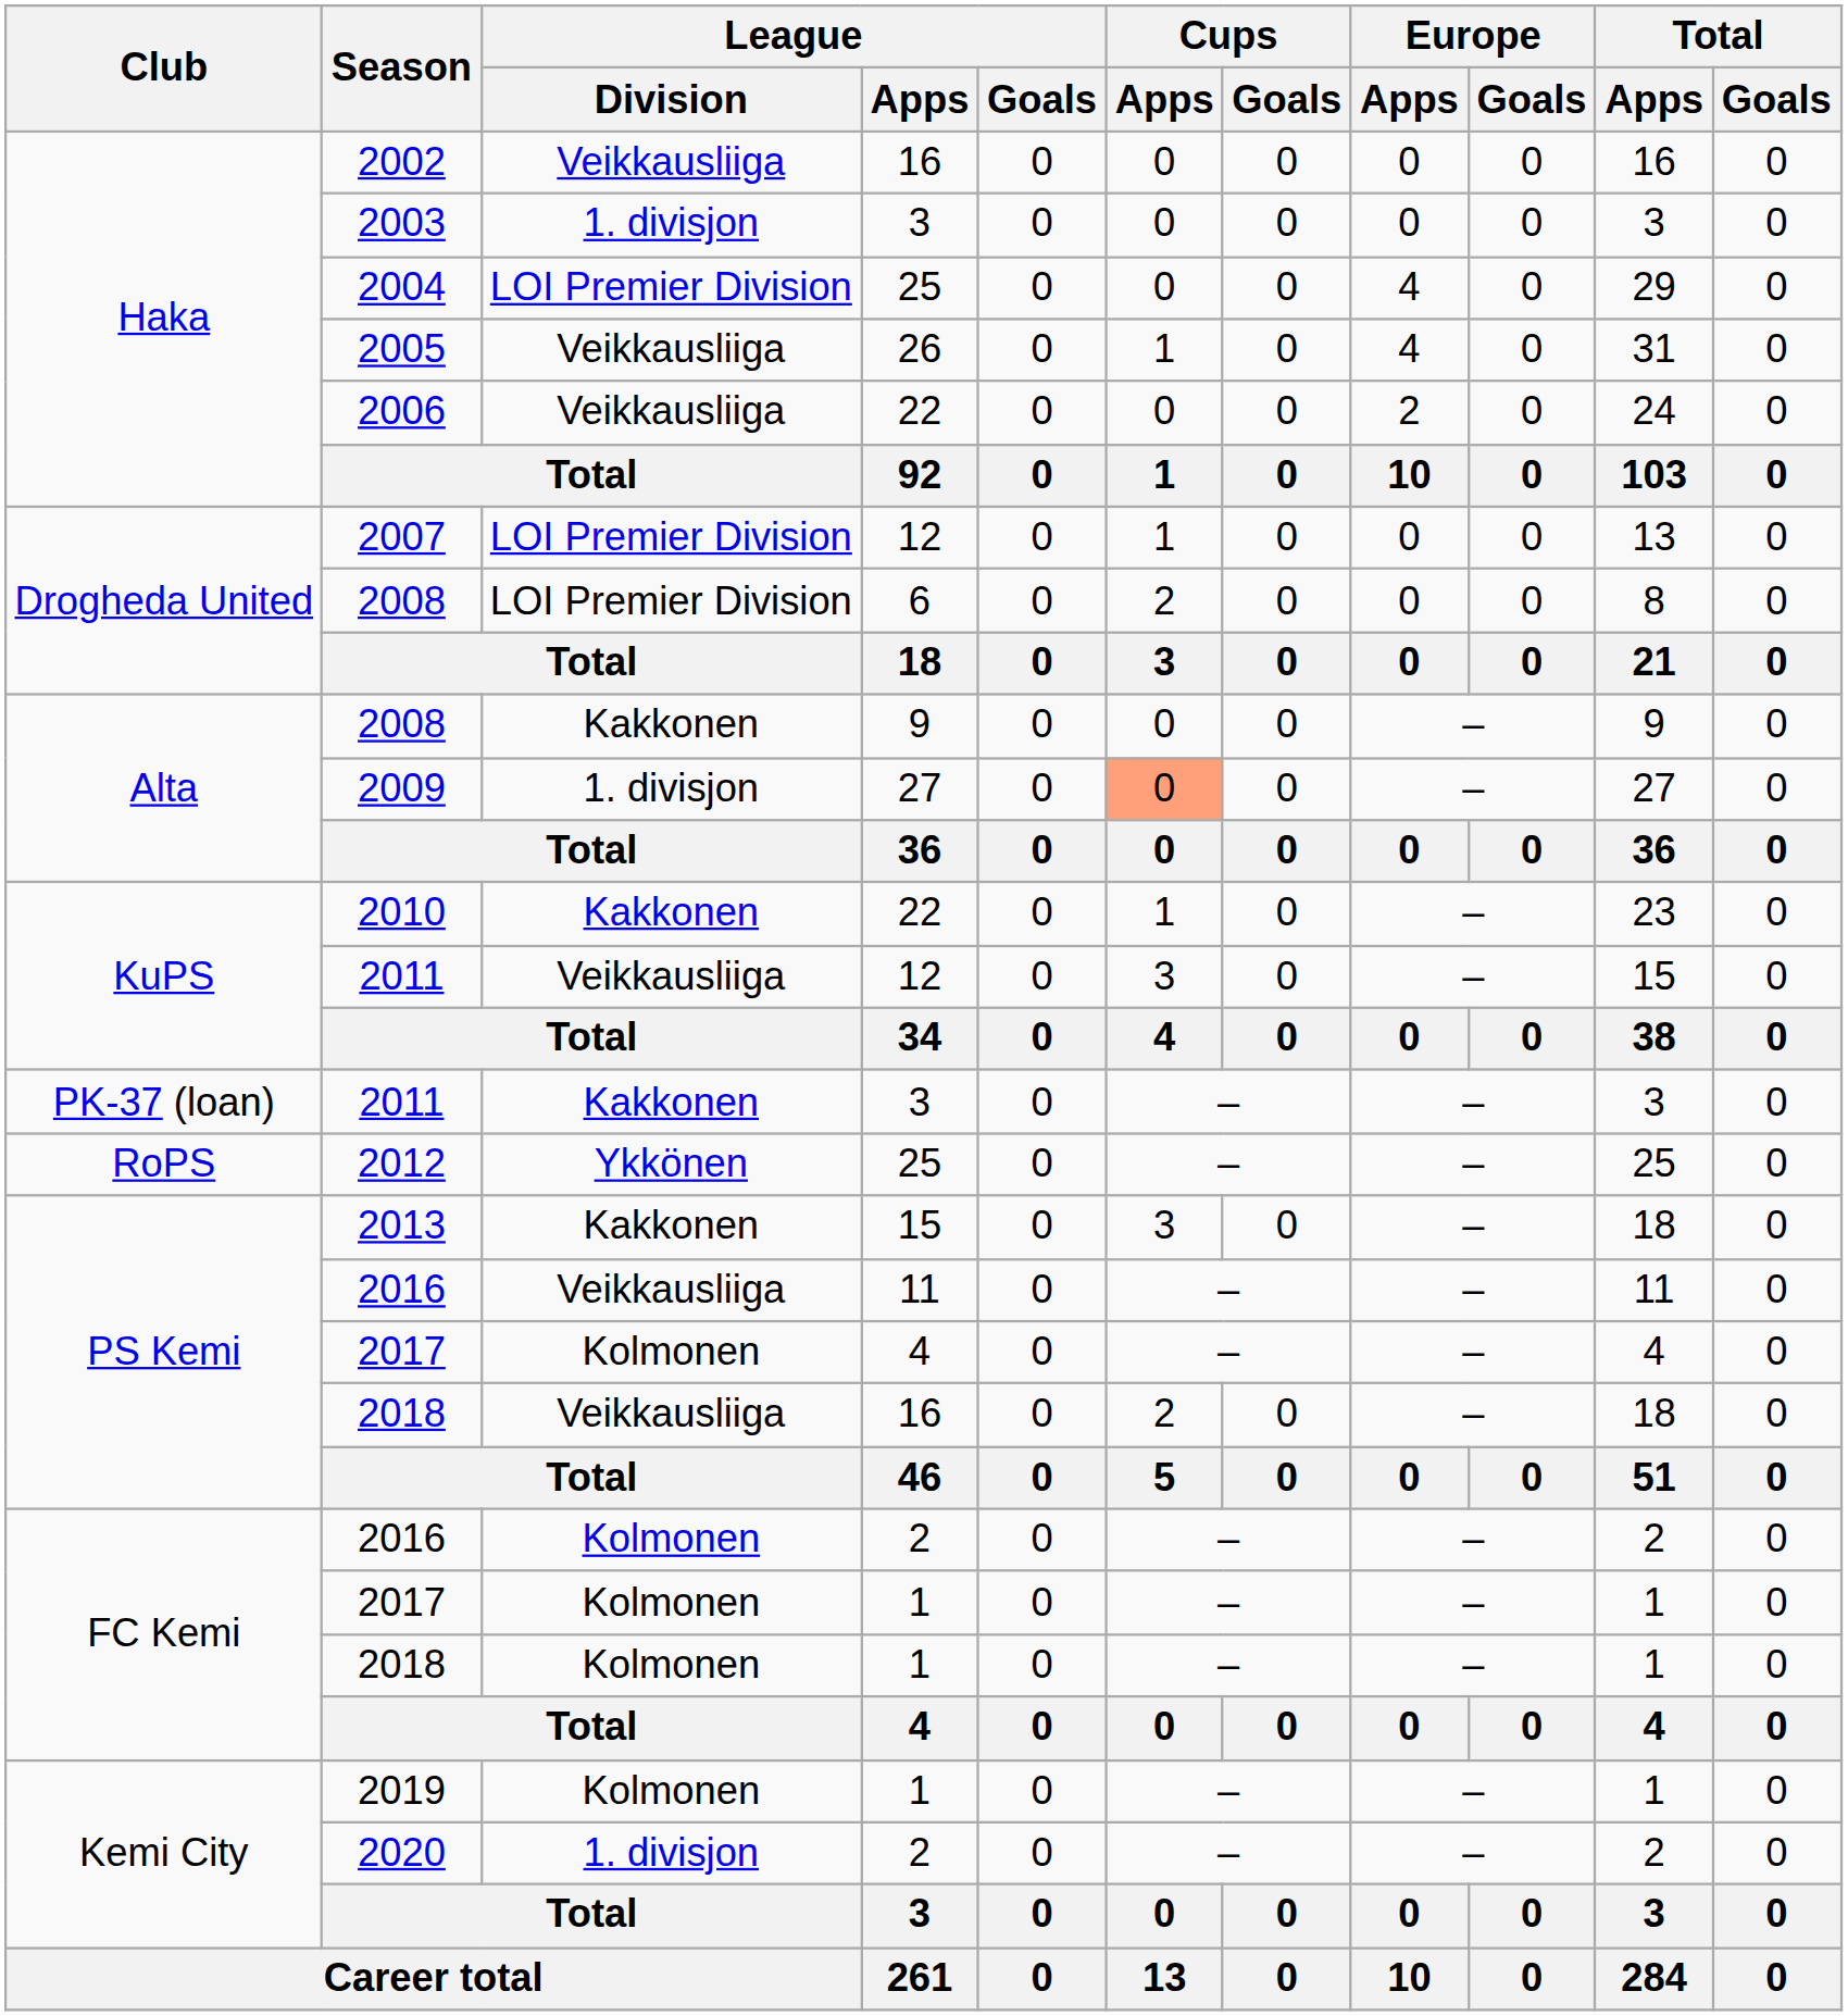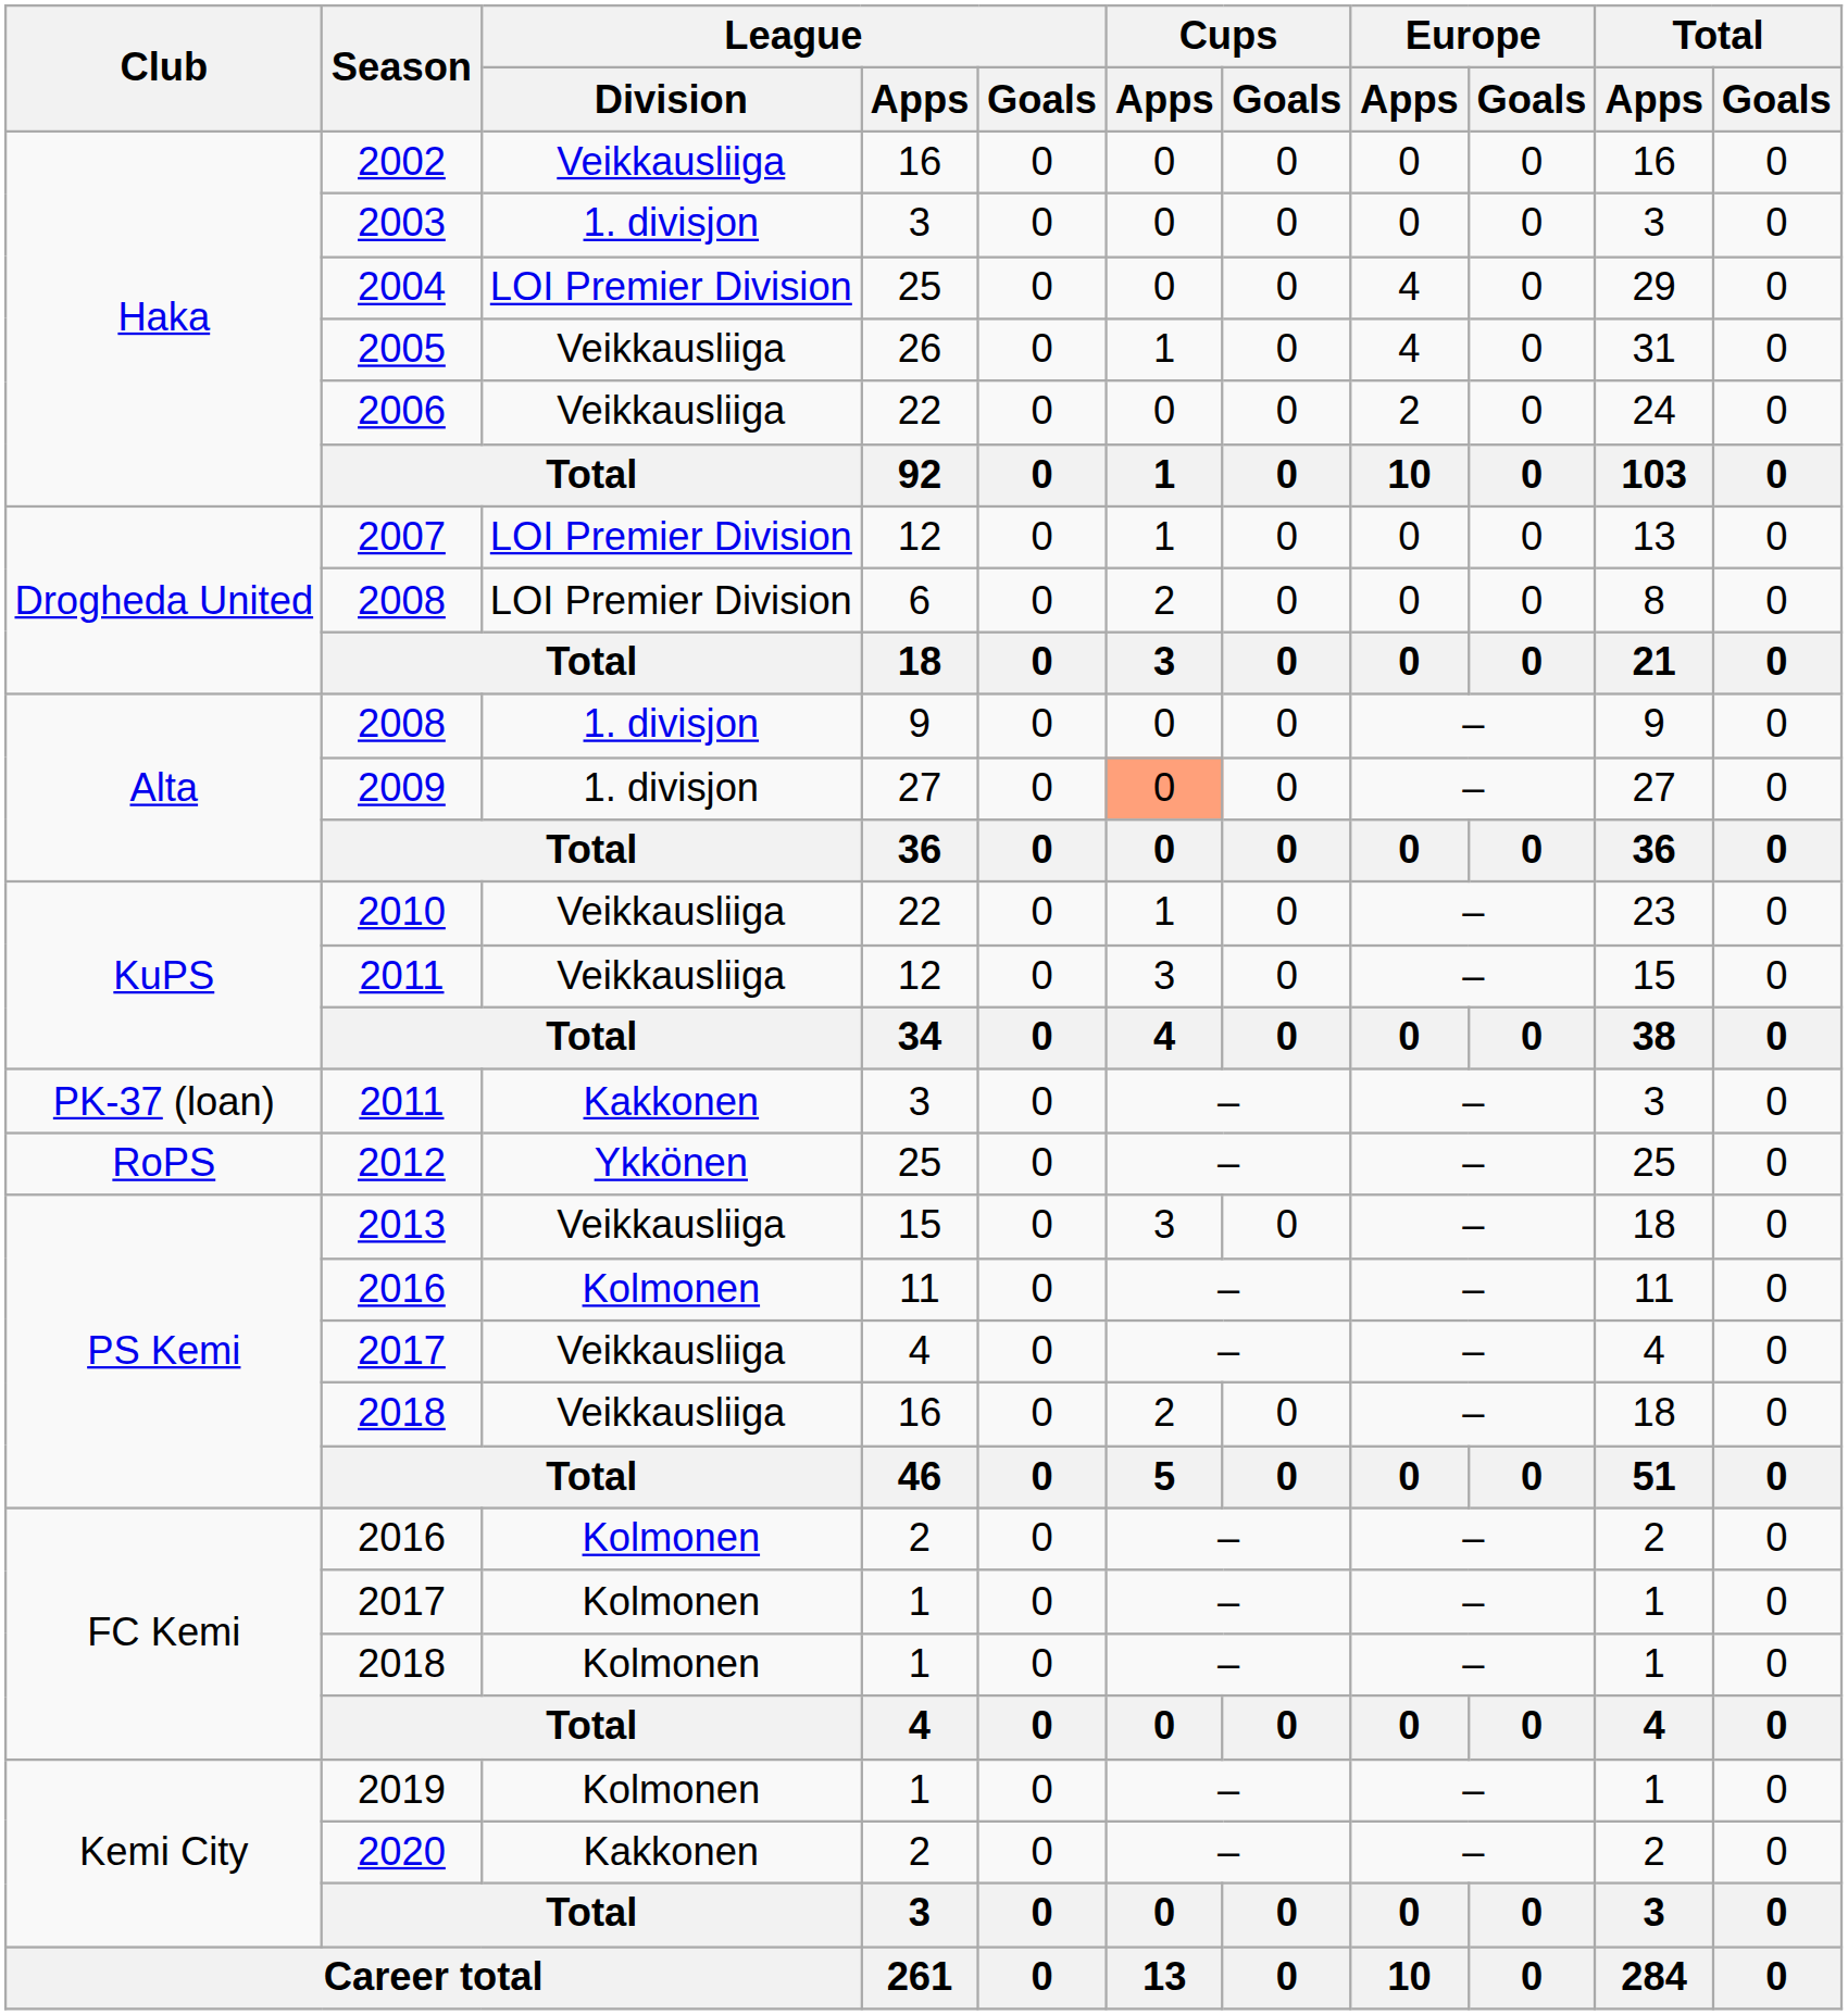2008 / 9 | League / Division: Kakkonen -> 1. divisjon
2010 | League / Division: Kakkonen -> Veikkausliiga
2013 | League / Division: Kakkonen -> Veikkausliiga
2016 / 11 | League / Division: Veikkausliiga -> Kolmonen
2017 / 4 | League / Division: Kolmonen -> Veikkausliiga
2020 | League / Division: 1. divisjon -> Kakkonen
